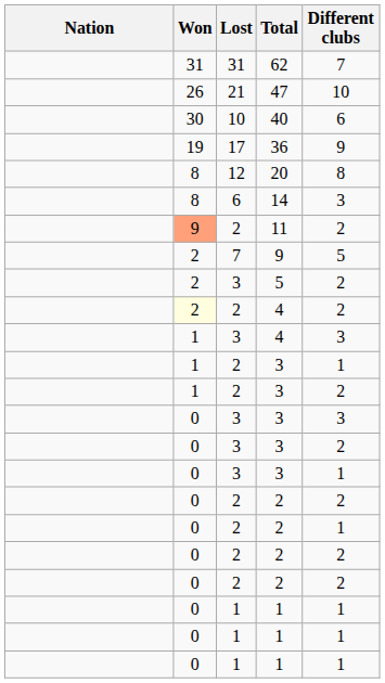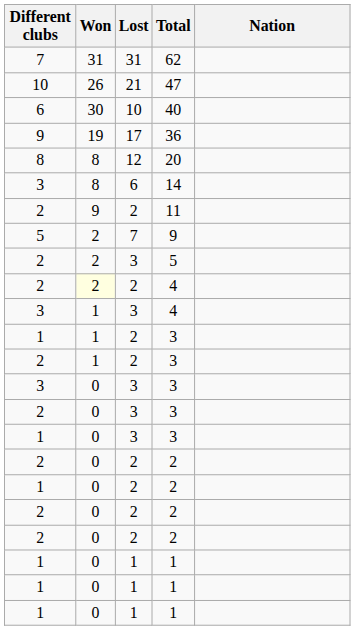columns swapped: Nation <-> Different clubs
11 | Won: lightsalmon background -> no background
